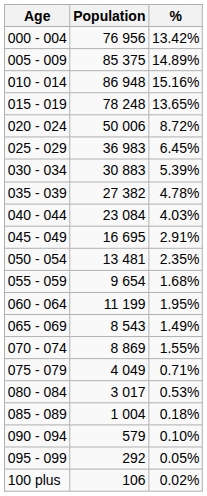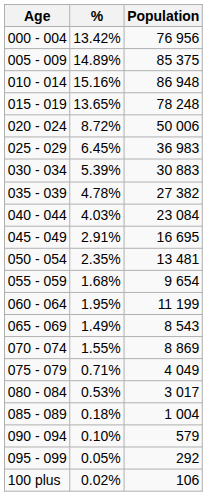columns swapped: Population <-> %
